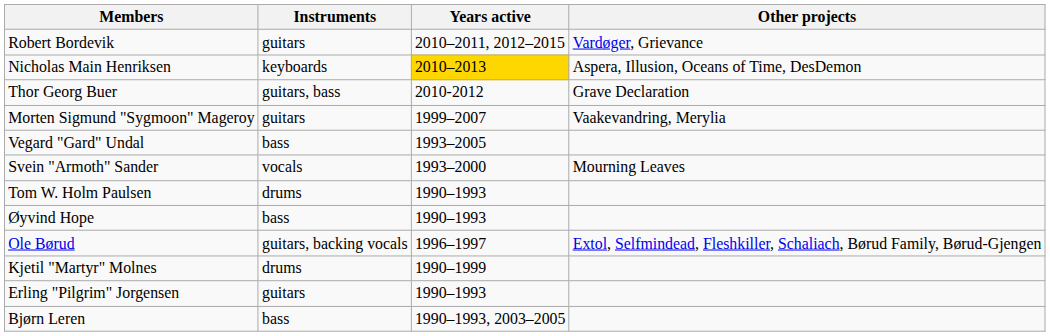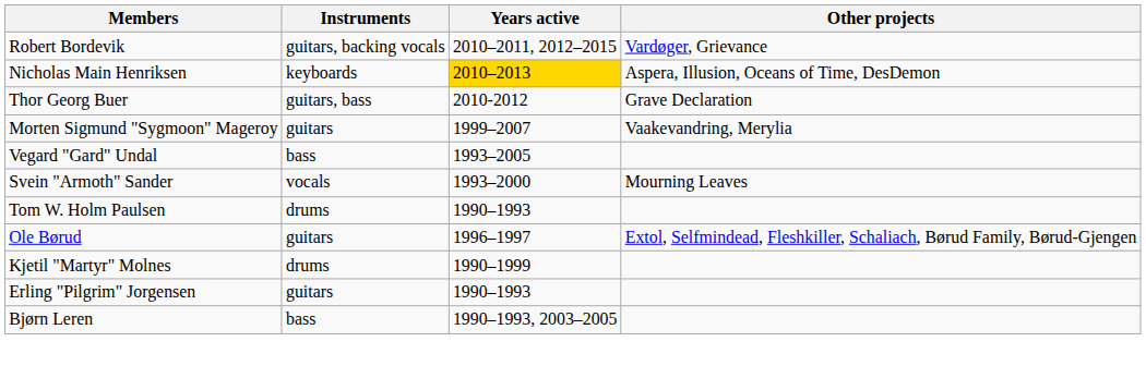Robert Bordevik | Instruments: guitars -> guitars, backing vocals
- row: Øyvind Hope | bass | 1990–1993
Ole Børud | Instruments: guitars, backing vocals -> guitars
